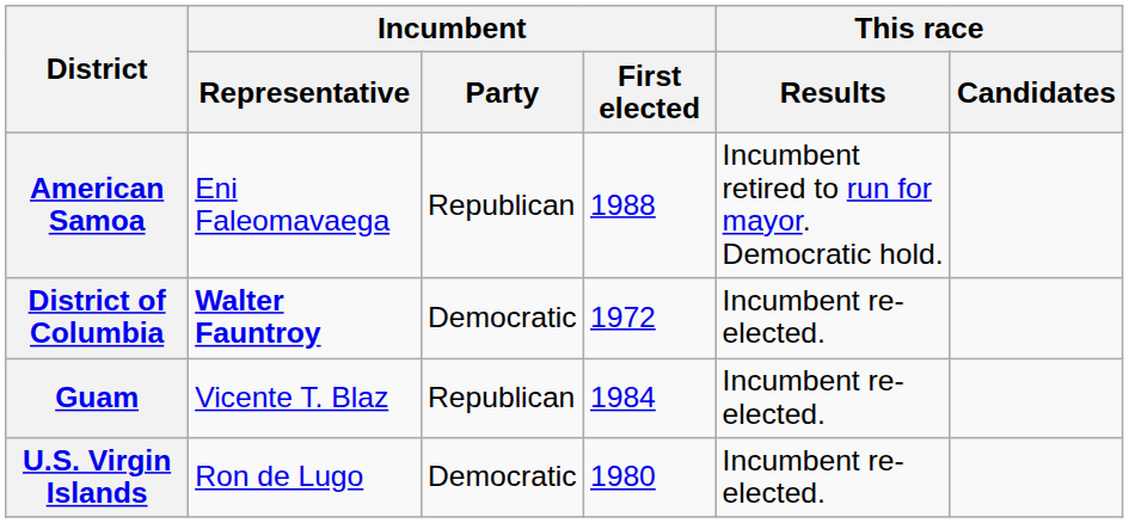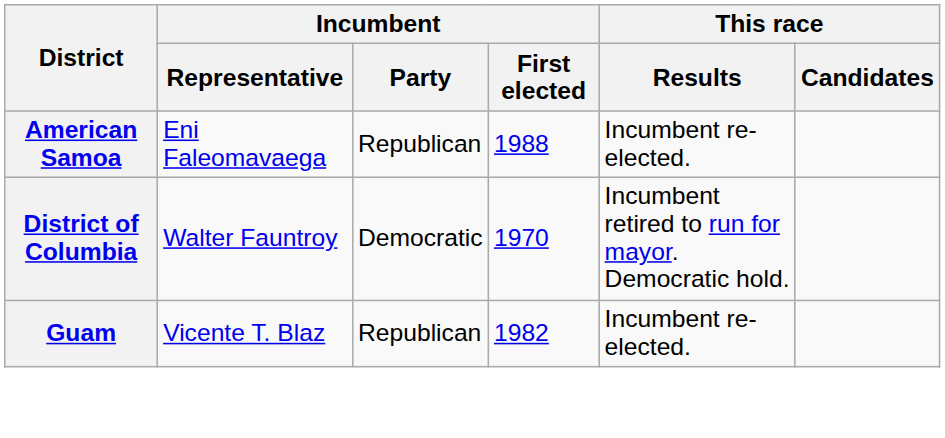American Samoa | This race / Results: Incumbent retired to run for mayor. Democratic hold. -> Incumbent re-elected.
District of Columbia | Incumbent / Representative: bold -> normal
District of Columbia | Incumbent / First elected: 1972 -> 1970
District of Columbia | This race / Results: Incumbent re-elected. -> Incumbent retired to run for mayor. Democratic hold.
Guam | Incumbent / First elected: 1984 -> 1982
- row: U.S. Virgin Islands | Ron de Lugo | Democratic | 1980 | Incumbent re-elected.
